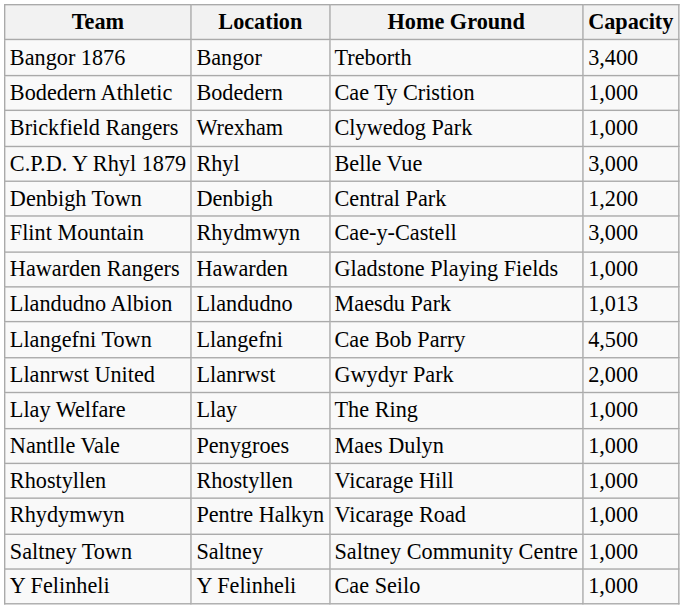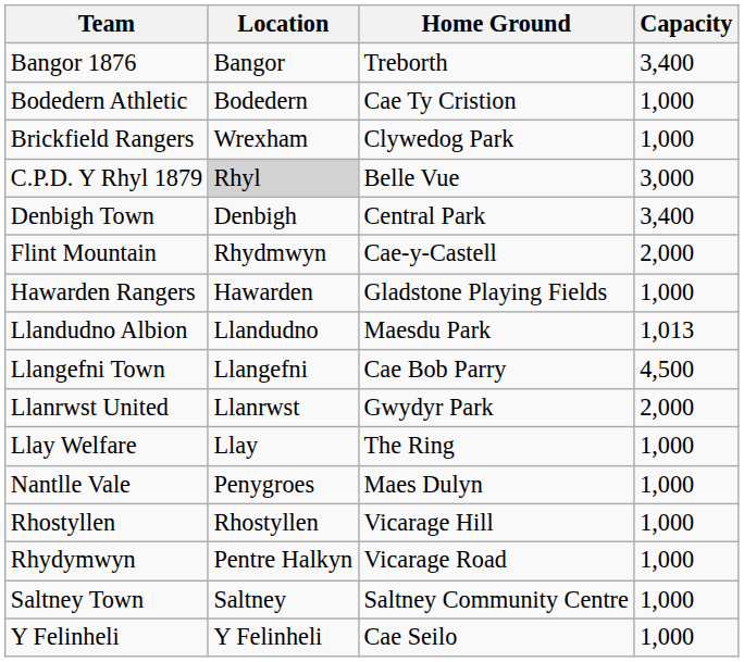C.P.D. Y Rhyl 1879 | Location: no background -> lightgrey background
Denbigh Town | Capacity: 1,200 -> 3,400
Flint Mountain | Capacity: 3,000 -> 2,000
